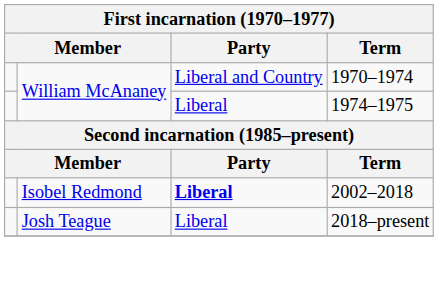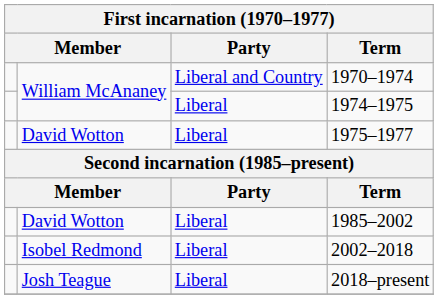+ row: David Wotton | Liberal | 1975–1977
+ row: David Wotton | Liberal | 1985–2002
2002–2018 | Party: bold -> normal
